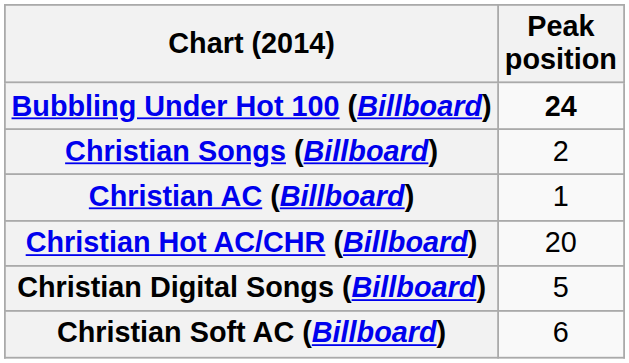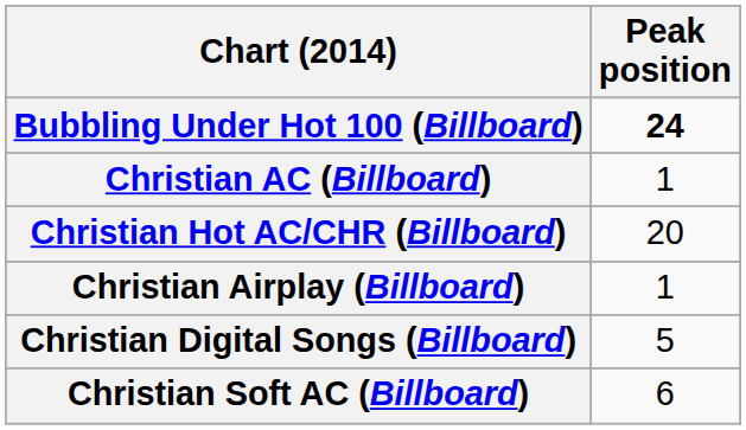- row: Christian Songs (Billboard) | 2
+ row: Christian Airplay (Billboard) | 1
